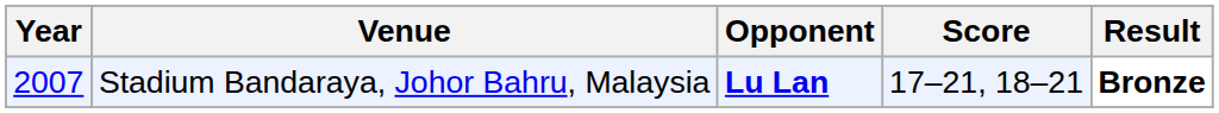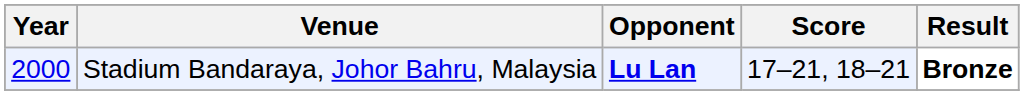Stadium Bandaraya, Johor Bahru, Malaysia | Year: 2007 -> 2000
